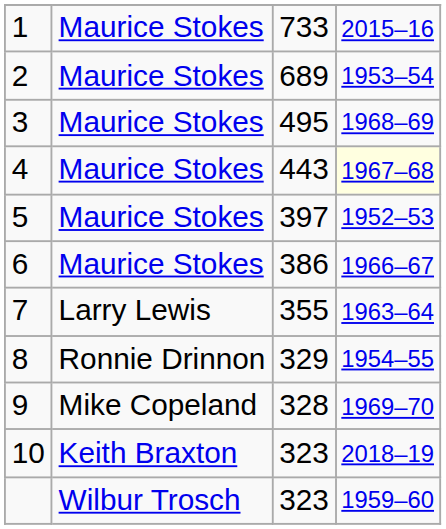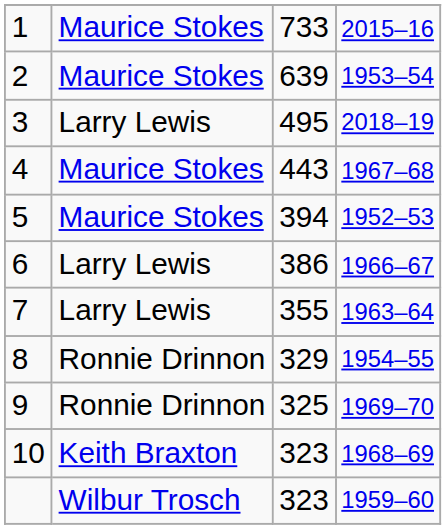2 | column 3: 689 -> 639
3 | column 2: Maurice Stokes -> Larry Lewis
3 | column 4: 1968–69 -> 2018–19
4 | column 4: lightyellow background -> no background
5 | column 3: 397 -> 394
6 | column 2: Maurice Stokes -> Larry Lewis
9 | column 2: Mike Copeland -> Ronnie Drinnon
9 | column 3: 328 -> 325
10 | column 4: 2018–19 -> 1968–69
